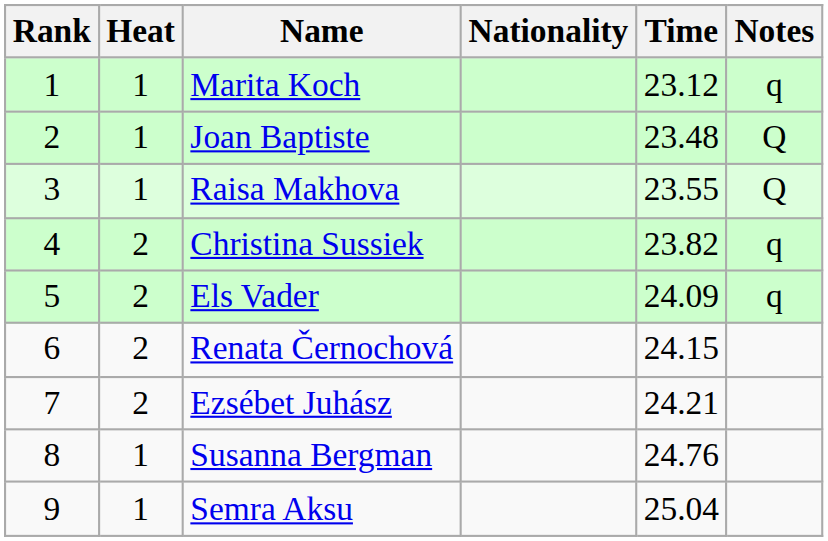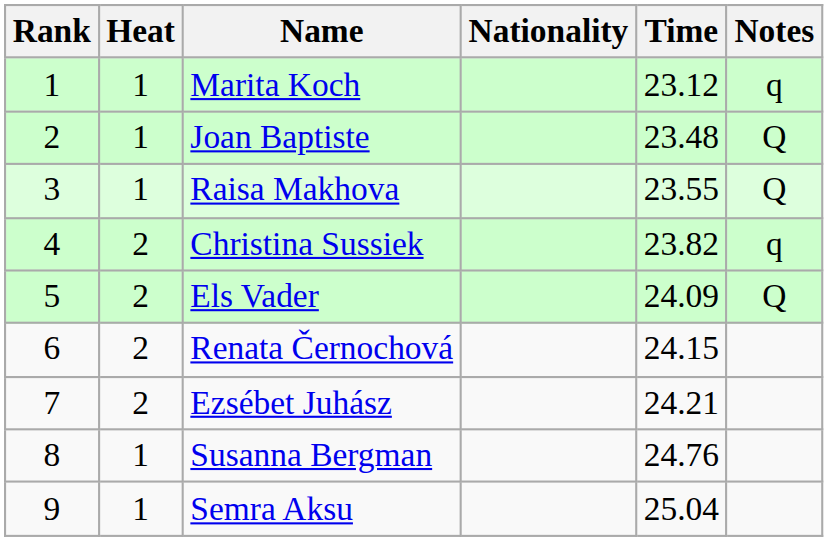Els Vader | Notes: q -> Q
